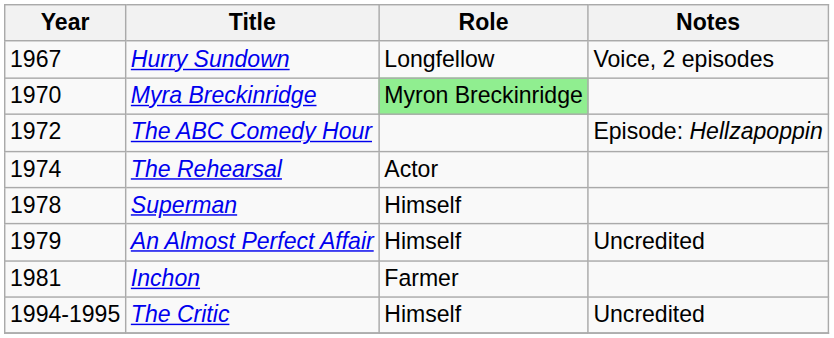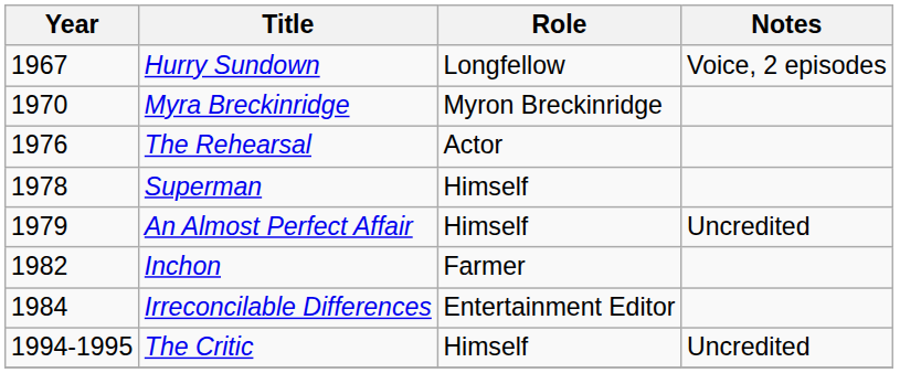Myra Breckinridge | Role: lightgreen background -> no background
- row: 1972 | The ABC Comedy Hour | Episode: Hellzapoppin
The Rehearsal | Year: 1974 -> 1976
Inchon | Year: 1981 -> 1982
+ row: 1984 | Irreconcilable Differences | Entertainment Editor
